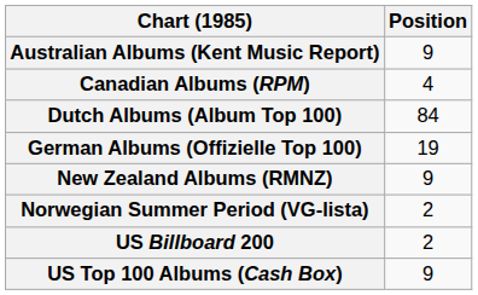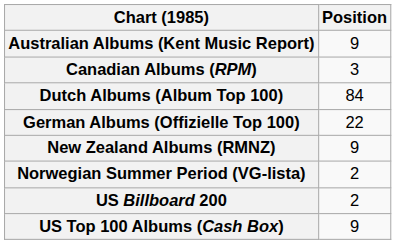Canadian Albums (RPM) | Position: 4 -> 3
German Albums (Offizielle Top 100) | Position: 19 -> 22
